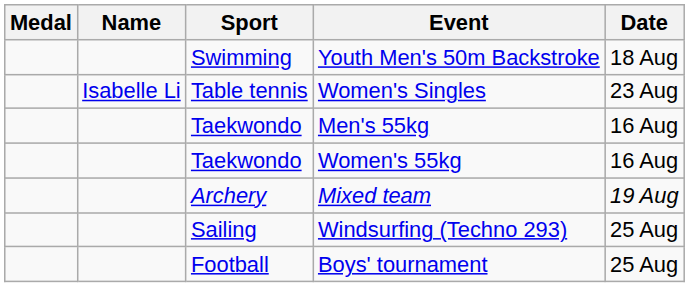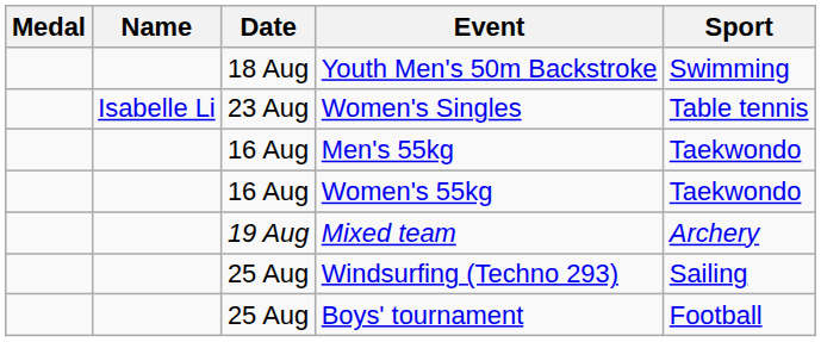columns swapped: Sport <-> Date
